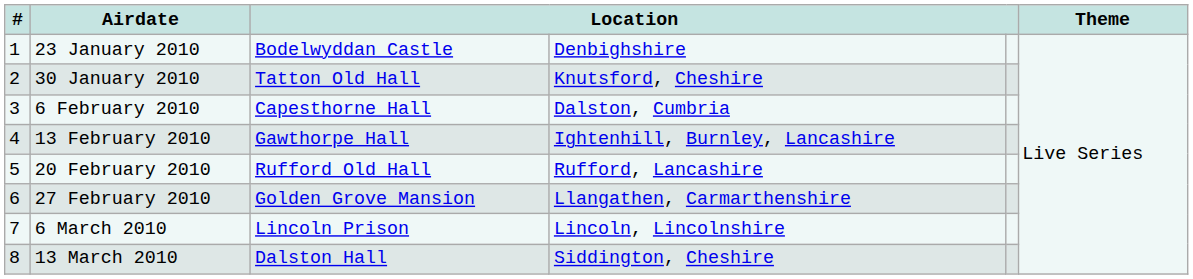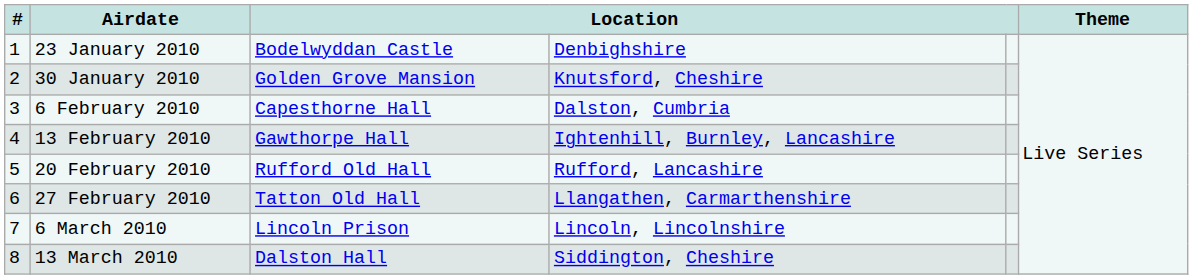30 January 2010 | column 3: Tatton Old Hall -> Golden Grove Mansion
27 February 2010 | column 3: Golden Grove Mansion -> Tatton Old Hall
